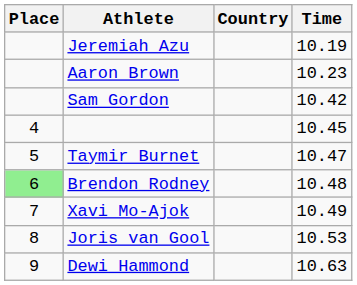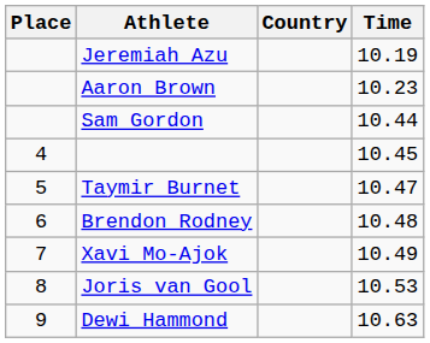Sam Gordon | Time: 10.42 -> 10.44
Brendon Rodney | Place: lightgreen background -> no background
